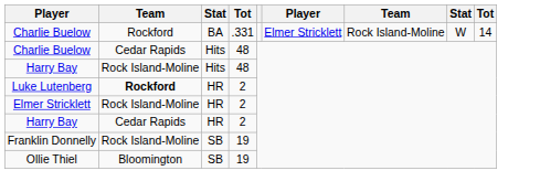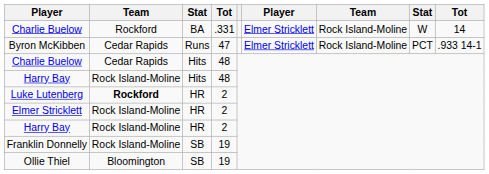+ row: Byron McKibben | Cedar Rapids | Runs | 47 | Elmer Stricklett | Rock Island-Moline | PCT | .933 14-1
Harry Bay / HR | column 2: Cedar Rapids -> Rock Island-Moline
